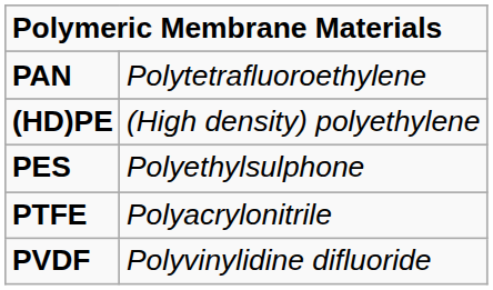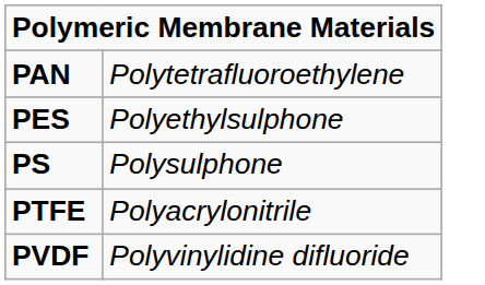- row: (HD)PE | (High density) polyethylene
+ row: PS | Polysulphone
